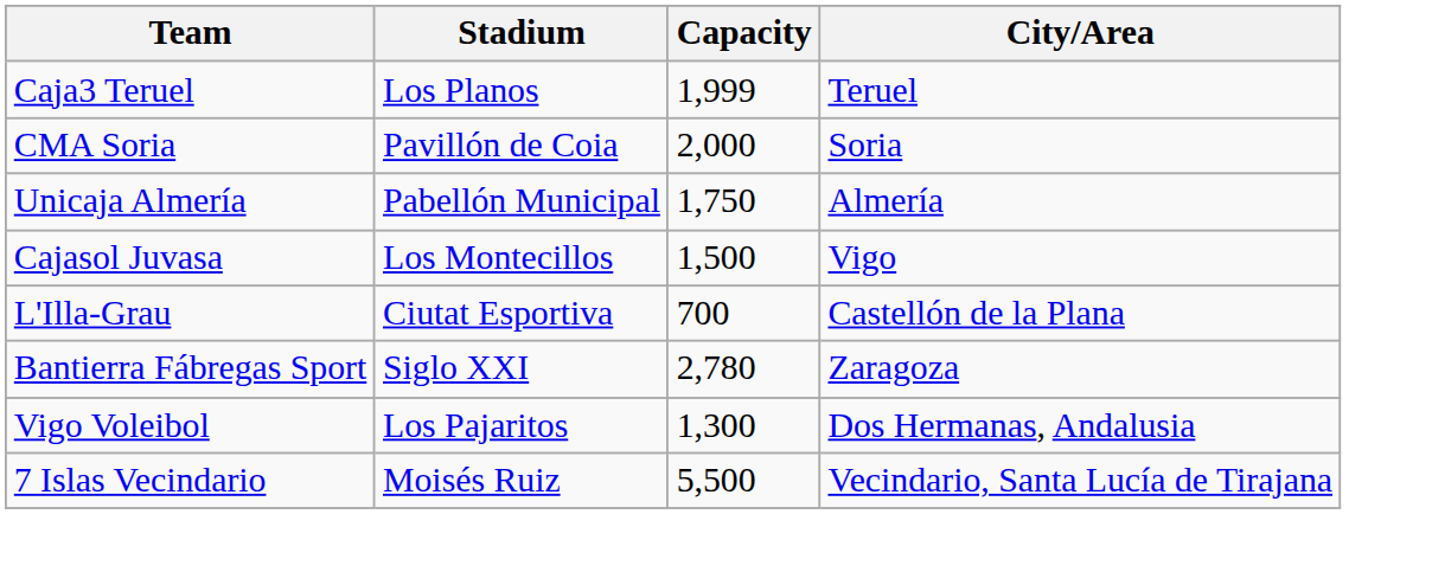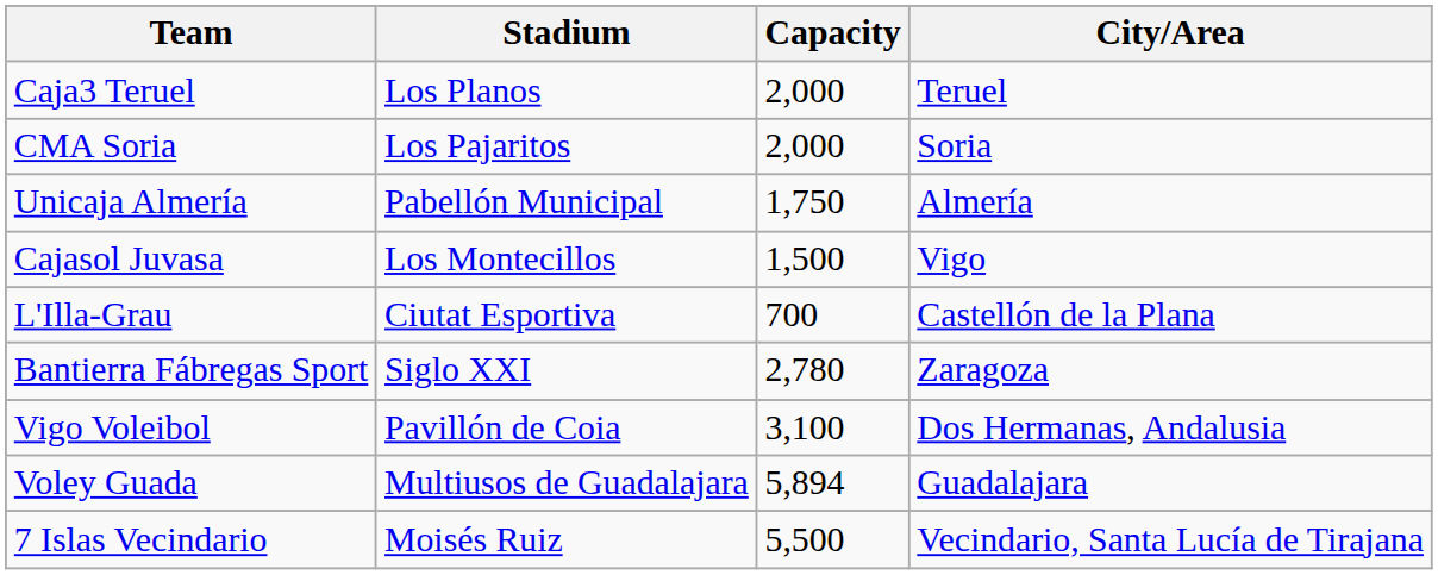Caja3 Teruel | Capacity: 1,999 -> 2,000
CMA Soria | Stadium: Pavillón de Coia -> Los Pajaritos
Vigo Voleibol | Stadium: Los Pajaritos -> Pavillón de Coia
Vigo Voleibol | Capacity: 1,300 -> 3,100
+ row: Voley Guada | Multiusos de Guadalajara | 5,894 | Guadalajara
